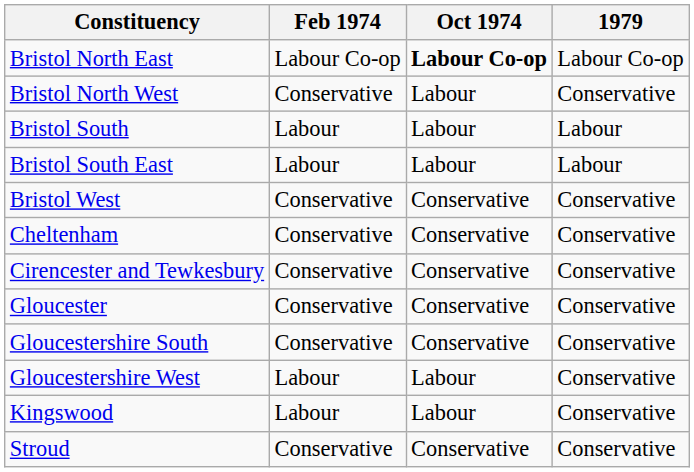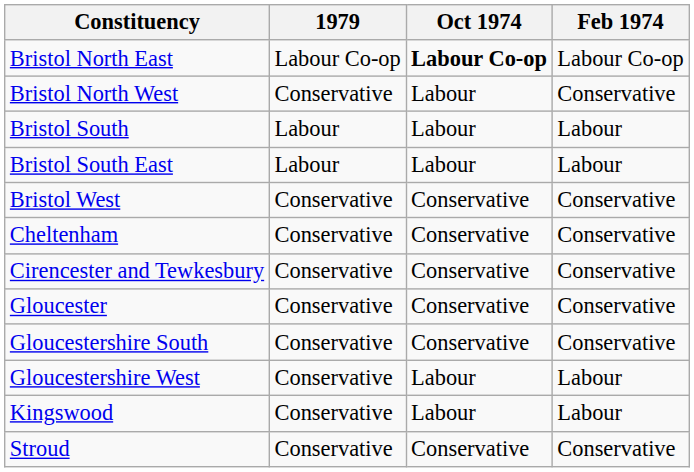columns swapped: Feb 1974 <-> 1979
